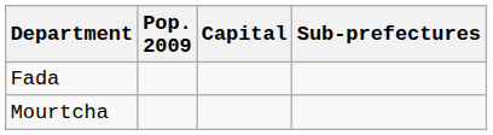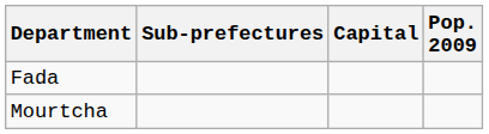columns swapped: Pop. 2009 <-> Sub-prefectures
